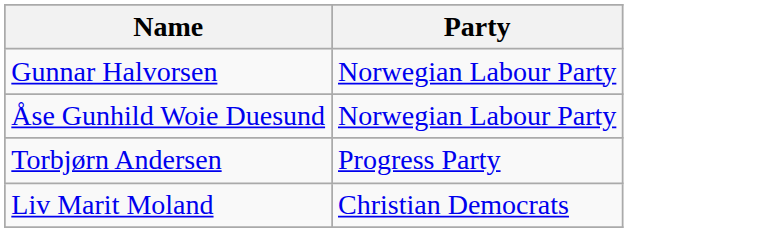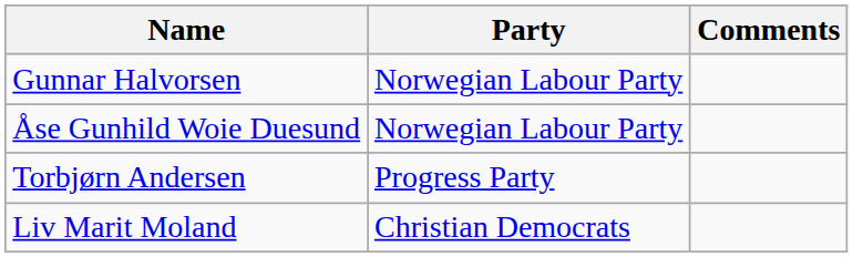+ column: Comments
